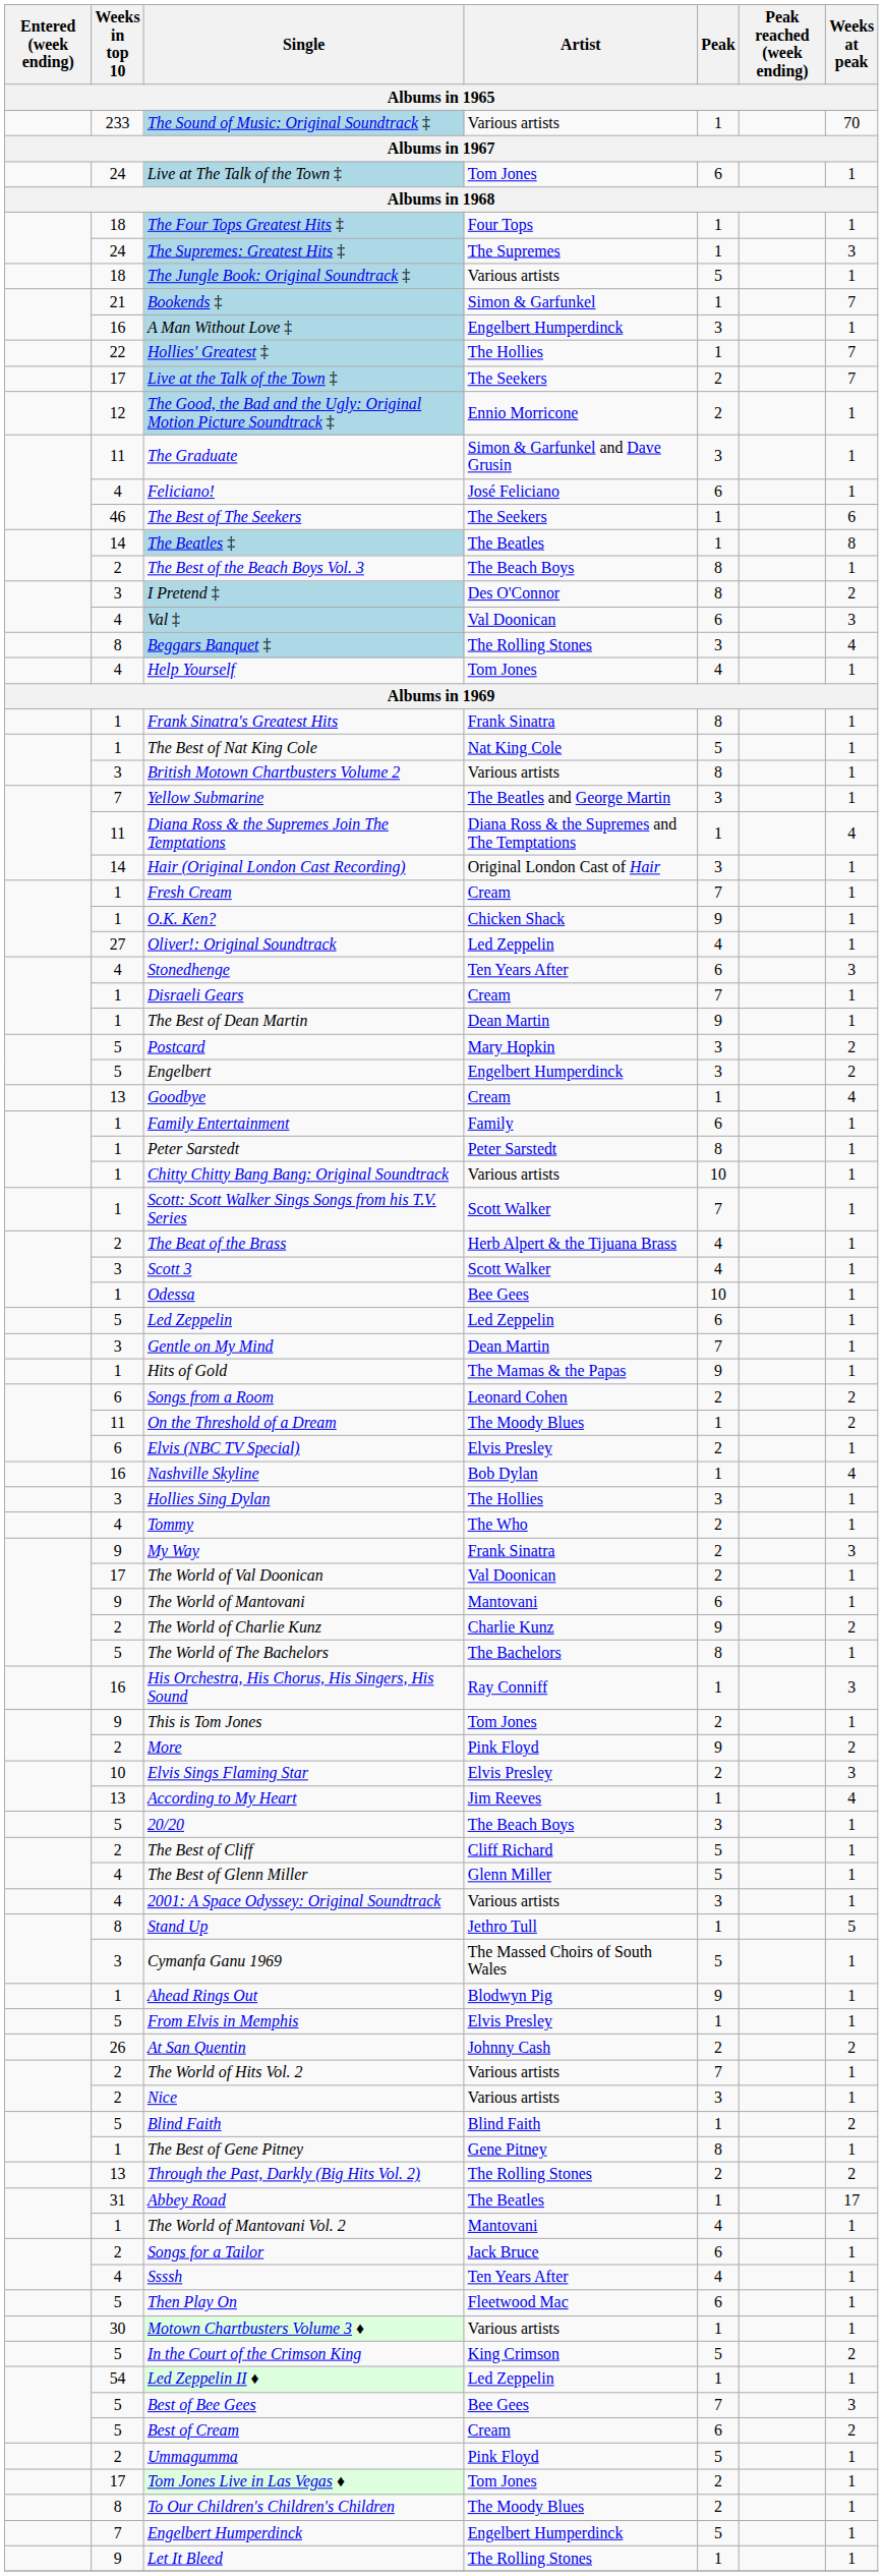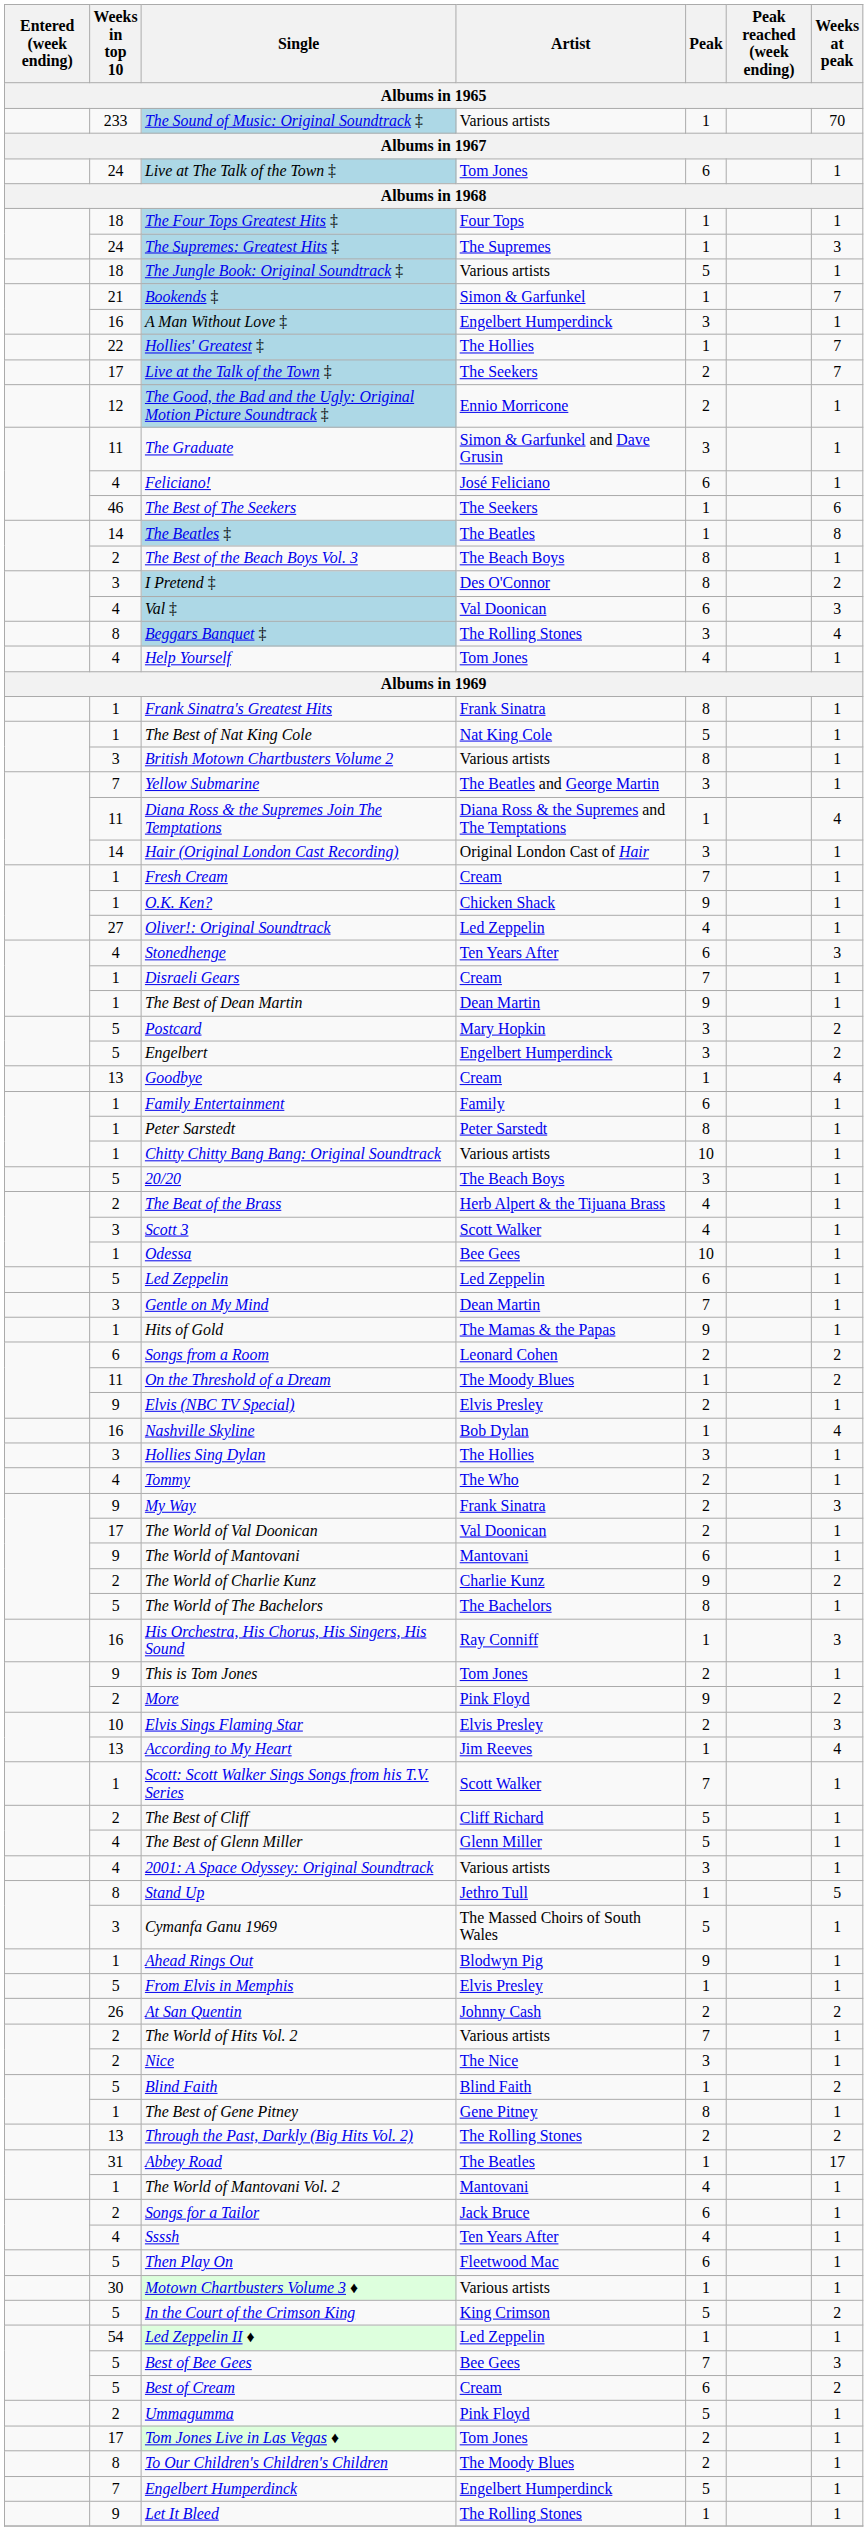rows swapped: 20/20 <-> Scott: Scott Walker Sings Songs from his T.V. Series
Elvis (NBC TV Special) | Weeks in top 10: 6 -> 9
Nice | Artist: Various artists -> The Nice
